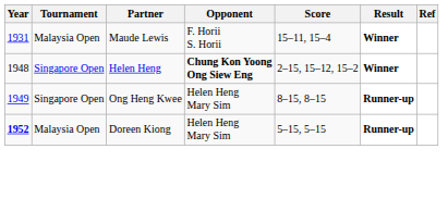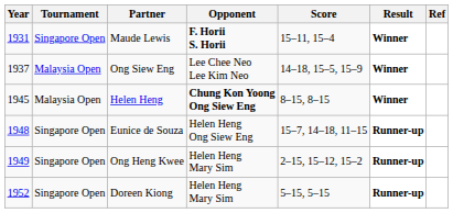Maude Lewis | Tournament: Malaysia Open -> Singapore Open
Maude Lewis | Opponent: normal -> bold
+ row: 1937 | Malaysia Open | Ong Siew Eng | Lee Chee Neo Lee Kim Neo | 14–18, 15–5, 15–9 | Winner
Helen Heng | Year: 1948 -> 1945
Helen Heng | Tournament: Singapore Open -> Malaysia Open
Helen Heng | Score: 2–15, 15–12, 15–2 -> 8–15, 8–15
+ row: 1948 | Singapore Open | Eunice de Souza | Helen Heng Ong Siew Eng | 15–7, 14–18, 11–15 | Runner-up
Ong Heng Kwee | Score: 8–15, 8–15 -> 2–15, 15–12, 15–2
Doreen Kiong | Year: bold -> normal
Doreen Kiong | Tournament: Malaysia Open -> Singapore Open
